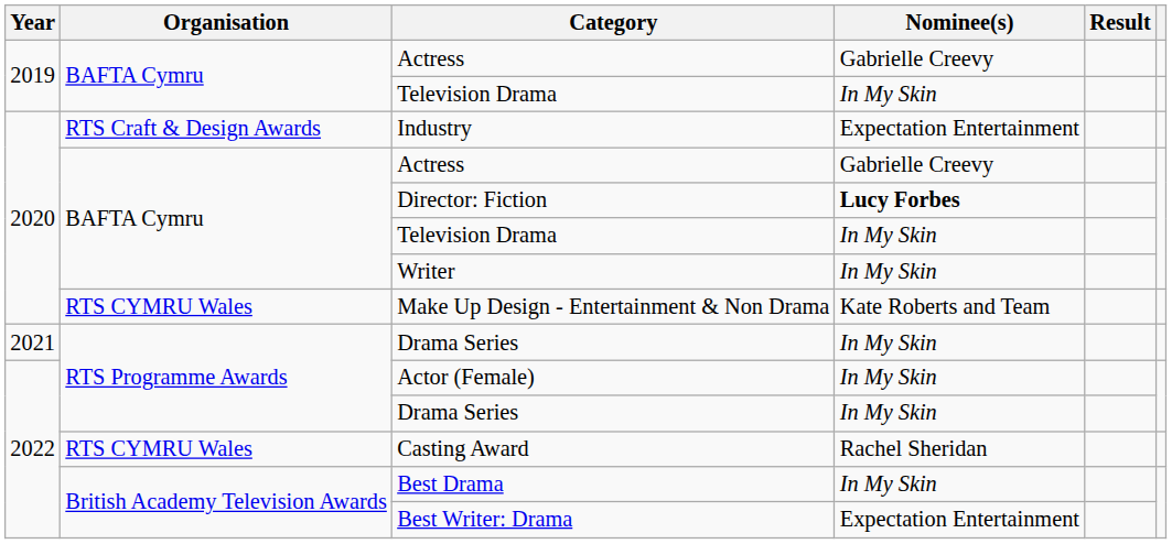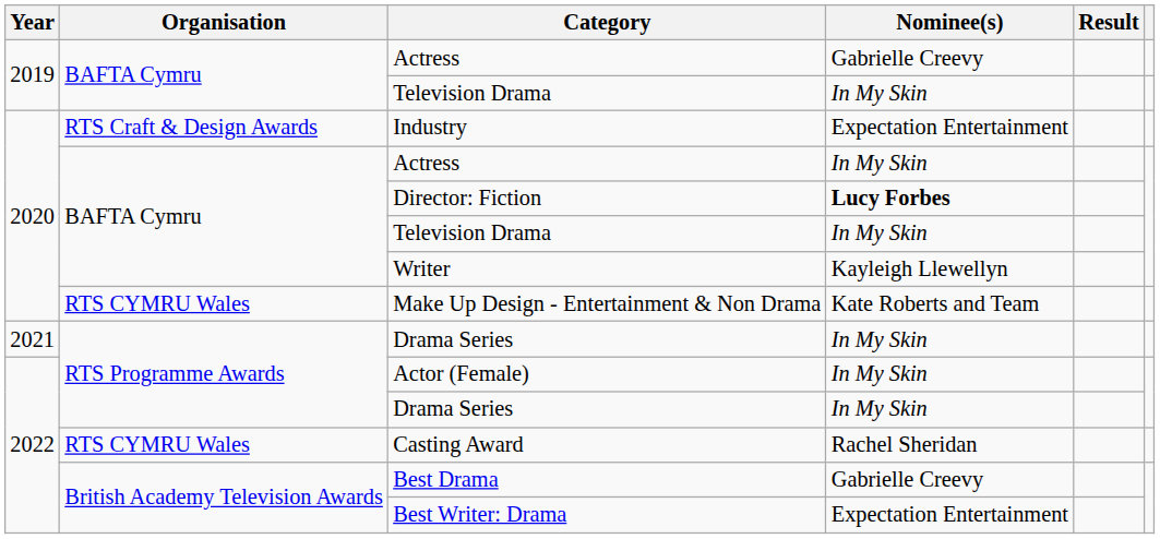2020 / Actress | Nominee(s): Gabrielle Creevy -> In My Skin
Writer | Nominee(s): In My Skin -> Kayleigh Llewellyn
Best Drama | Nominee(s): In My Skin -> Gabrielle Creevy
